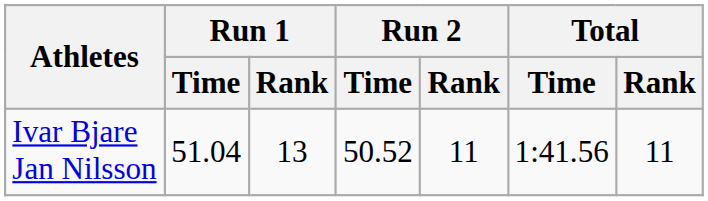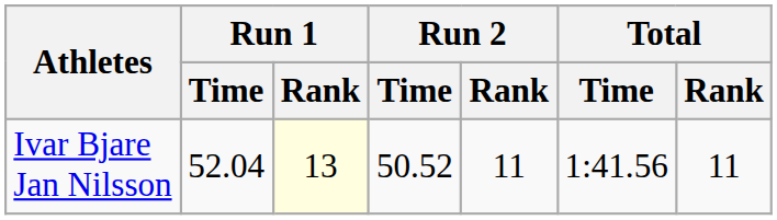Ivar Bjare Jan Nilsson | Run 1 / Time: 51.04 -> 52.04
Ivar Bjare Jan Nilsson | Run 1 / Rank: no background -> lightyellow background
